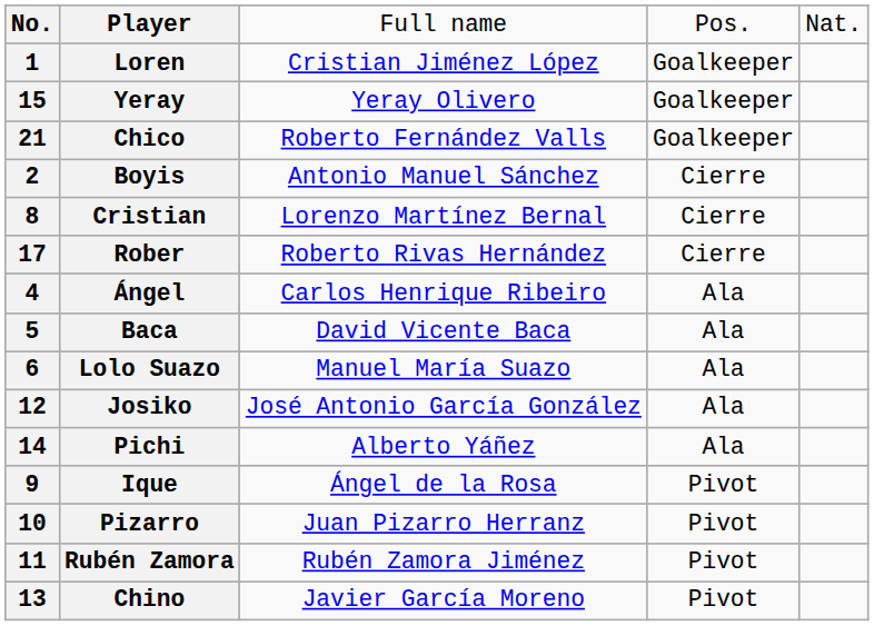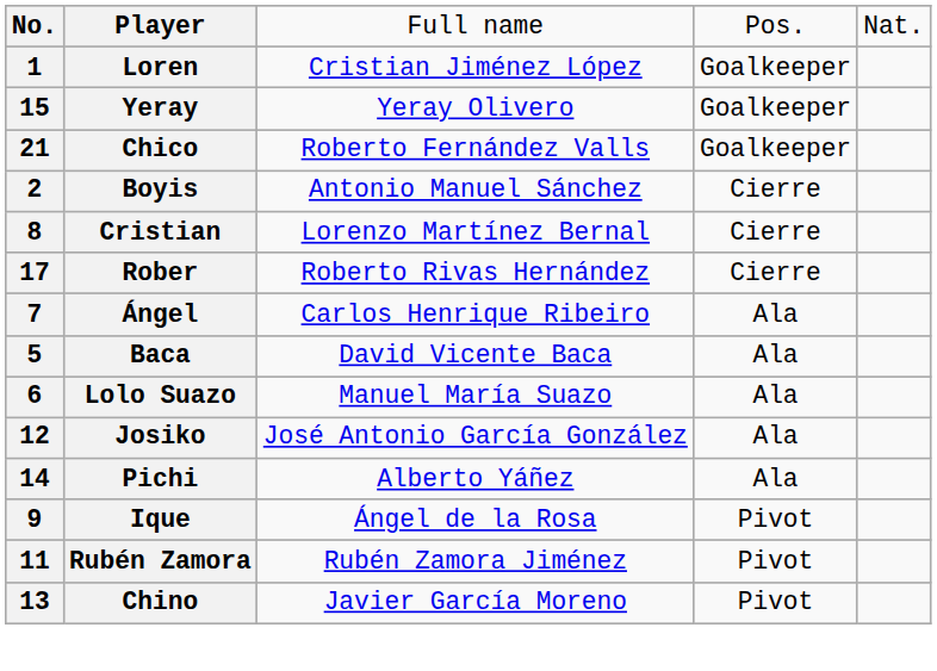Ángel | column 1: 4 -> 7
- row: 10 | Pizarro | Juan Pizarro Herranz | Pivot
